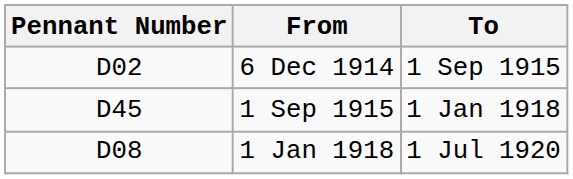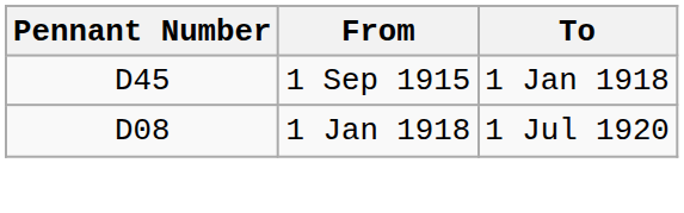- row: D02 | 6 Dec 1914 | 1 Sep 1915
